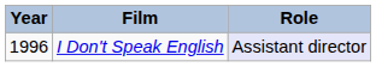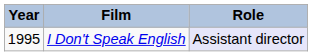I Don't Speak English | Year: 1996 -> 1995
